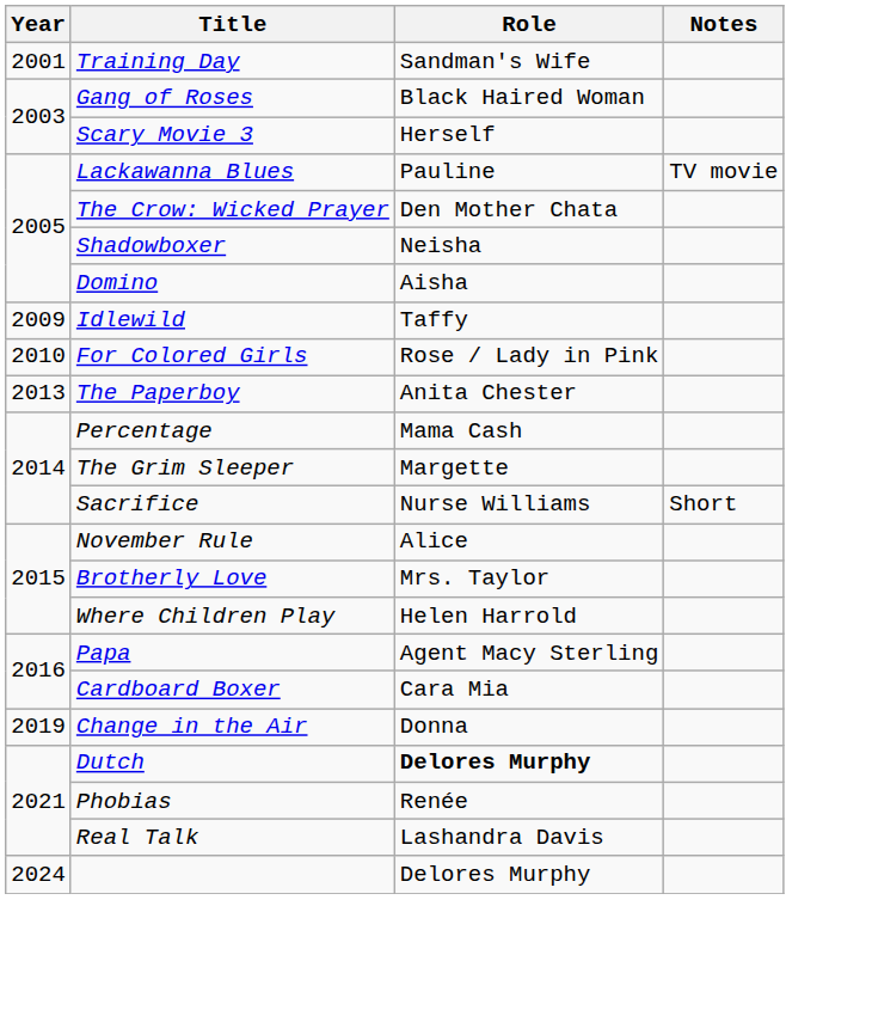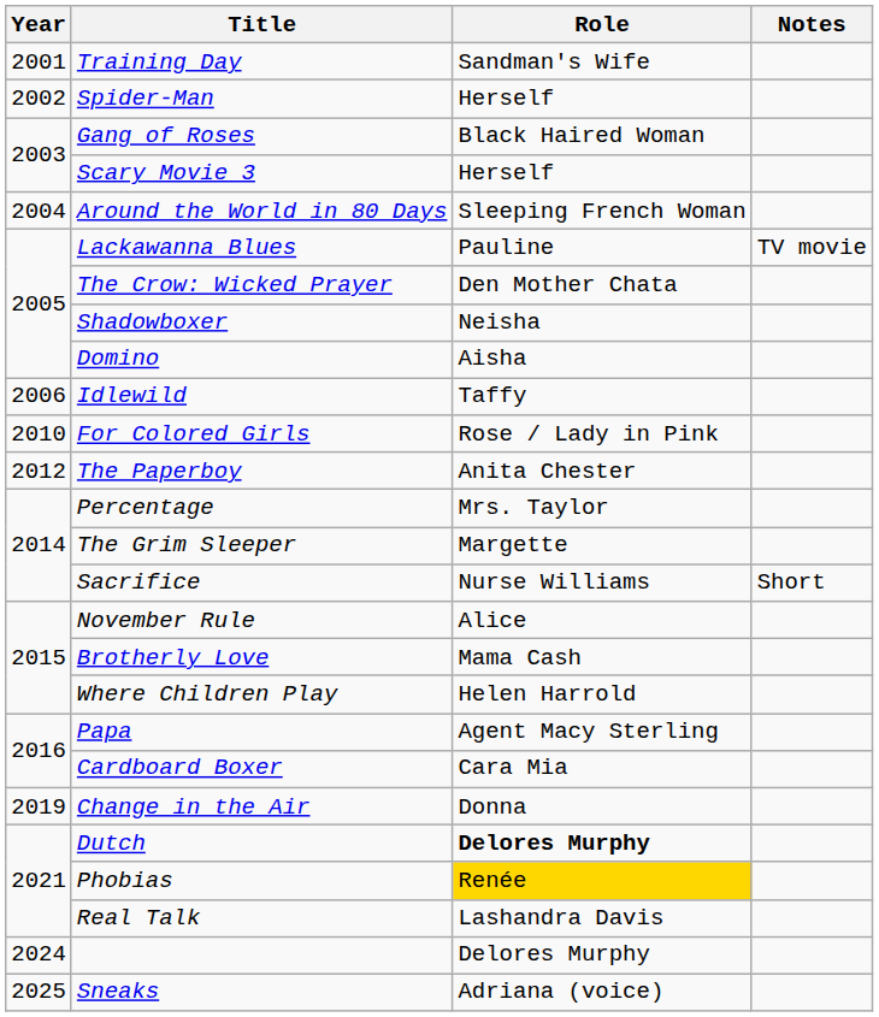+ row: 2002 | Spider-Man | Herself
+ row: 2004 | Around the World in 80 Days | Sleeping French Woman
Idlewild | Year: 2009 -> 2006
The Paperboy | Year: 2013 -> 2012
Percentage | Role: Mama Cash -> Mrs. Taylor
Brotherly Love | Role: Mrs. Taylor -> Mama Cash
Phobias | Role: no background -> gold background
+ row: 2025 | Sneaks | Adriana (voice)
